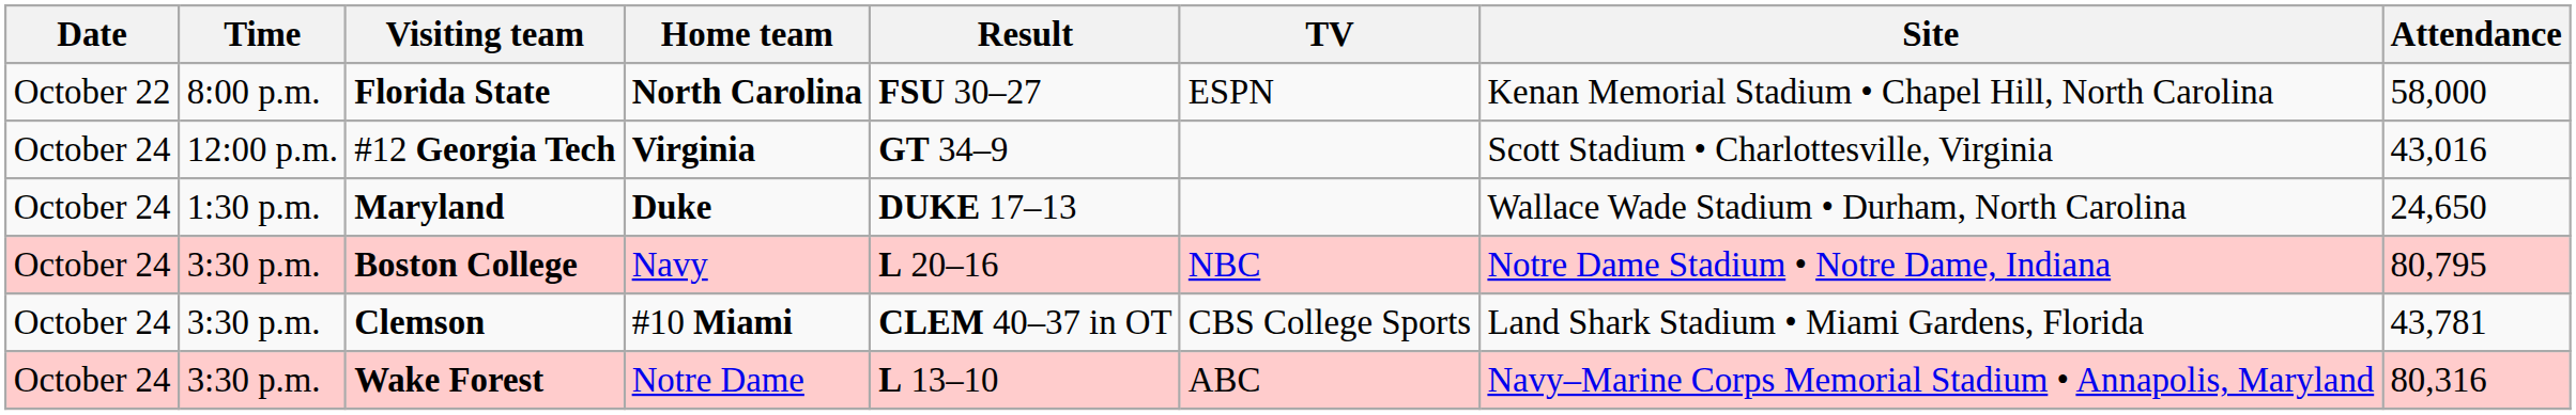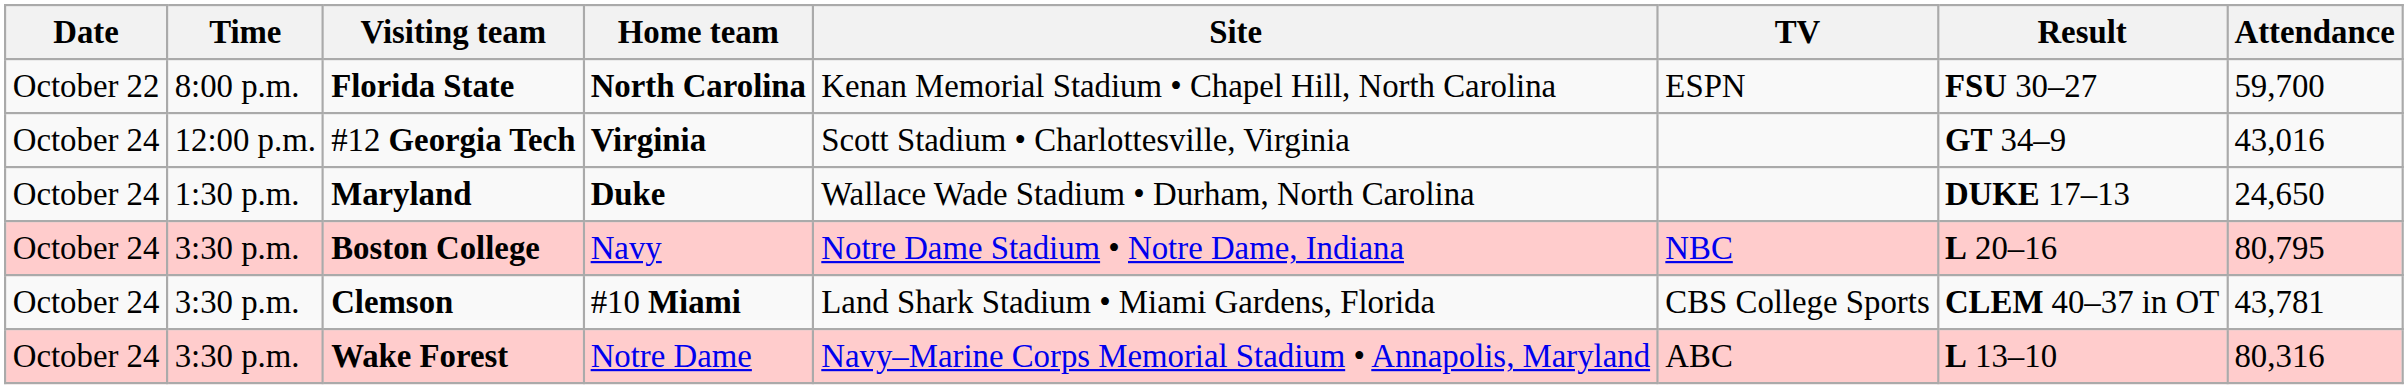columns swapped: Site <-> Result
Florida State | Attendance: 58,000 -> 59,700
